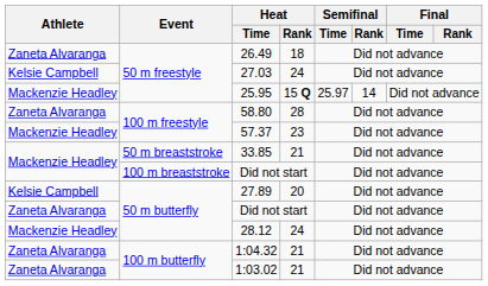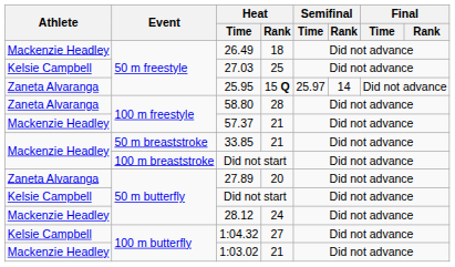26.49 | Athlete: Zaneta Alvaranga -> Mackenzie Headley
27.03 | Heat / Rank: 24 -> 25
25.95 | Athlete: Mackenzie Headley -> Zaneta Alvaranga
57.37 | Heat / Rank: 23 -> 21
27.89 | Athlete: Kelsie Campbell -> Zaneta Alvaranga
50 m butterfly / Did not start | Athlete: Zaneta Alvaranga -> Kelsie Campbell
1:04.32 | Athlete: Zaneta Alvaranga -> Kelsie Campbell
1:04.32 | Heat / Rank: 21 -> 27
1:03.02 | Athlete: Zaneta Alvaranga -> Mackenzie Headley
